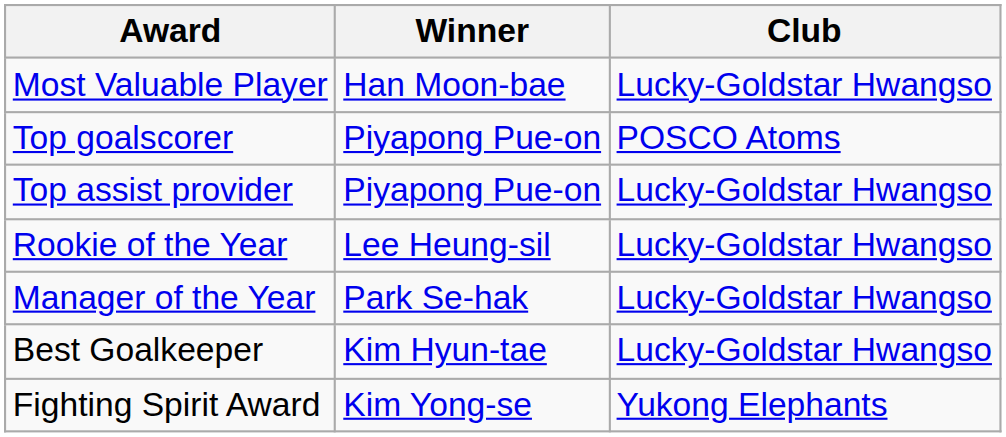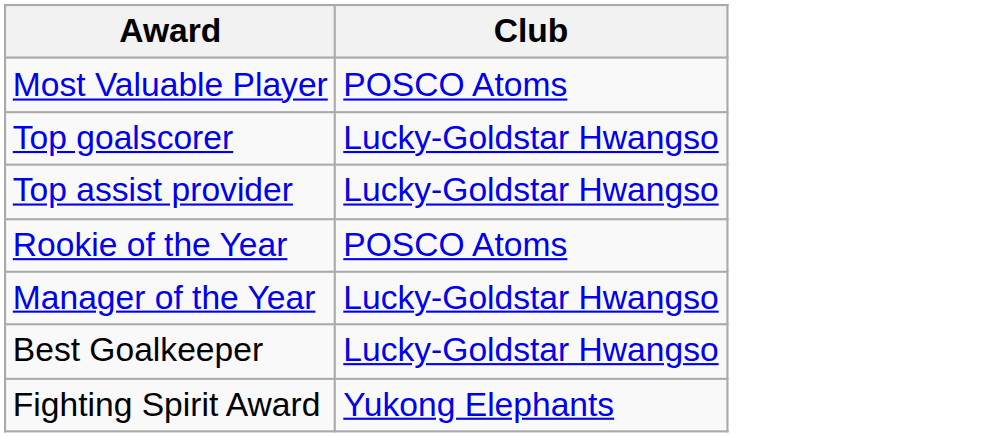- column: Winner | Han Moon-bae | Piyapong Pue-on | Piyapong Pue-on | Lee Heung-sil | Park Se-hak | Kim Hyun-tae | Kim Yong-se
Most Valuable Player | Club: Lucky-Goldstar Hwangso -> POSCO Atoms
Top goalscorer | Club: POSCO Atoms -> Lucky-Goldstar Hwangso
Rookie of the Year | Club: Lucky-Goldstar Hwangso -> POSCO Atoms
